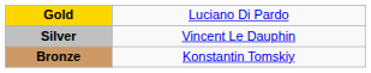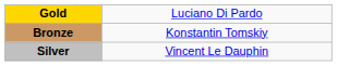rows swapped: Silver <-> Bronze
